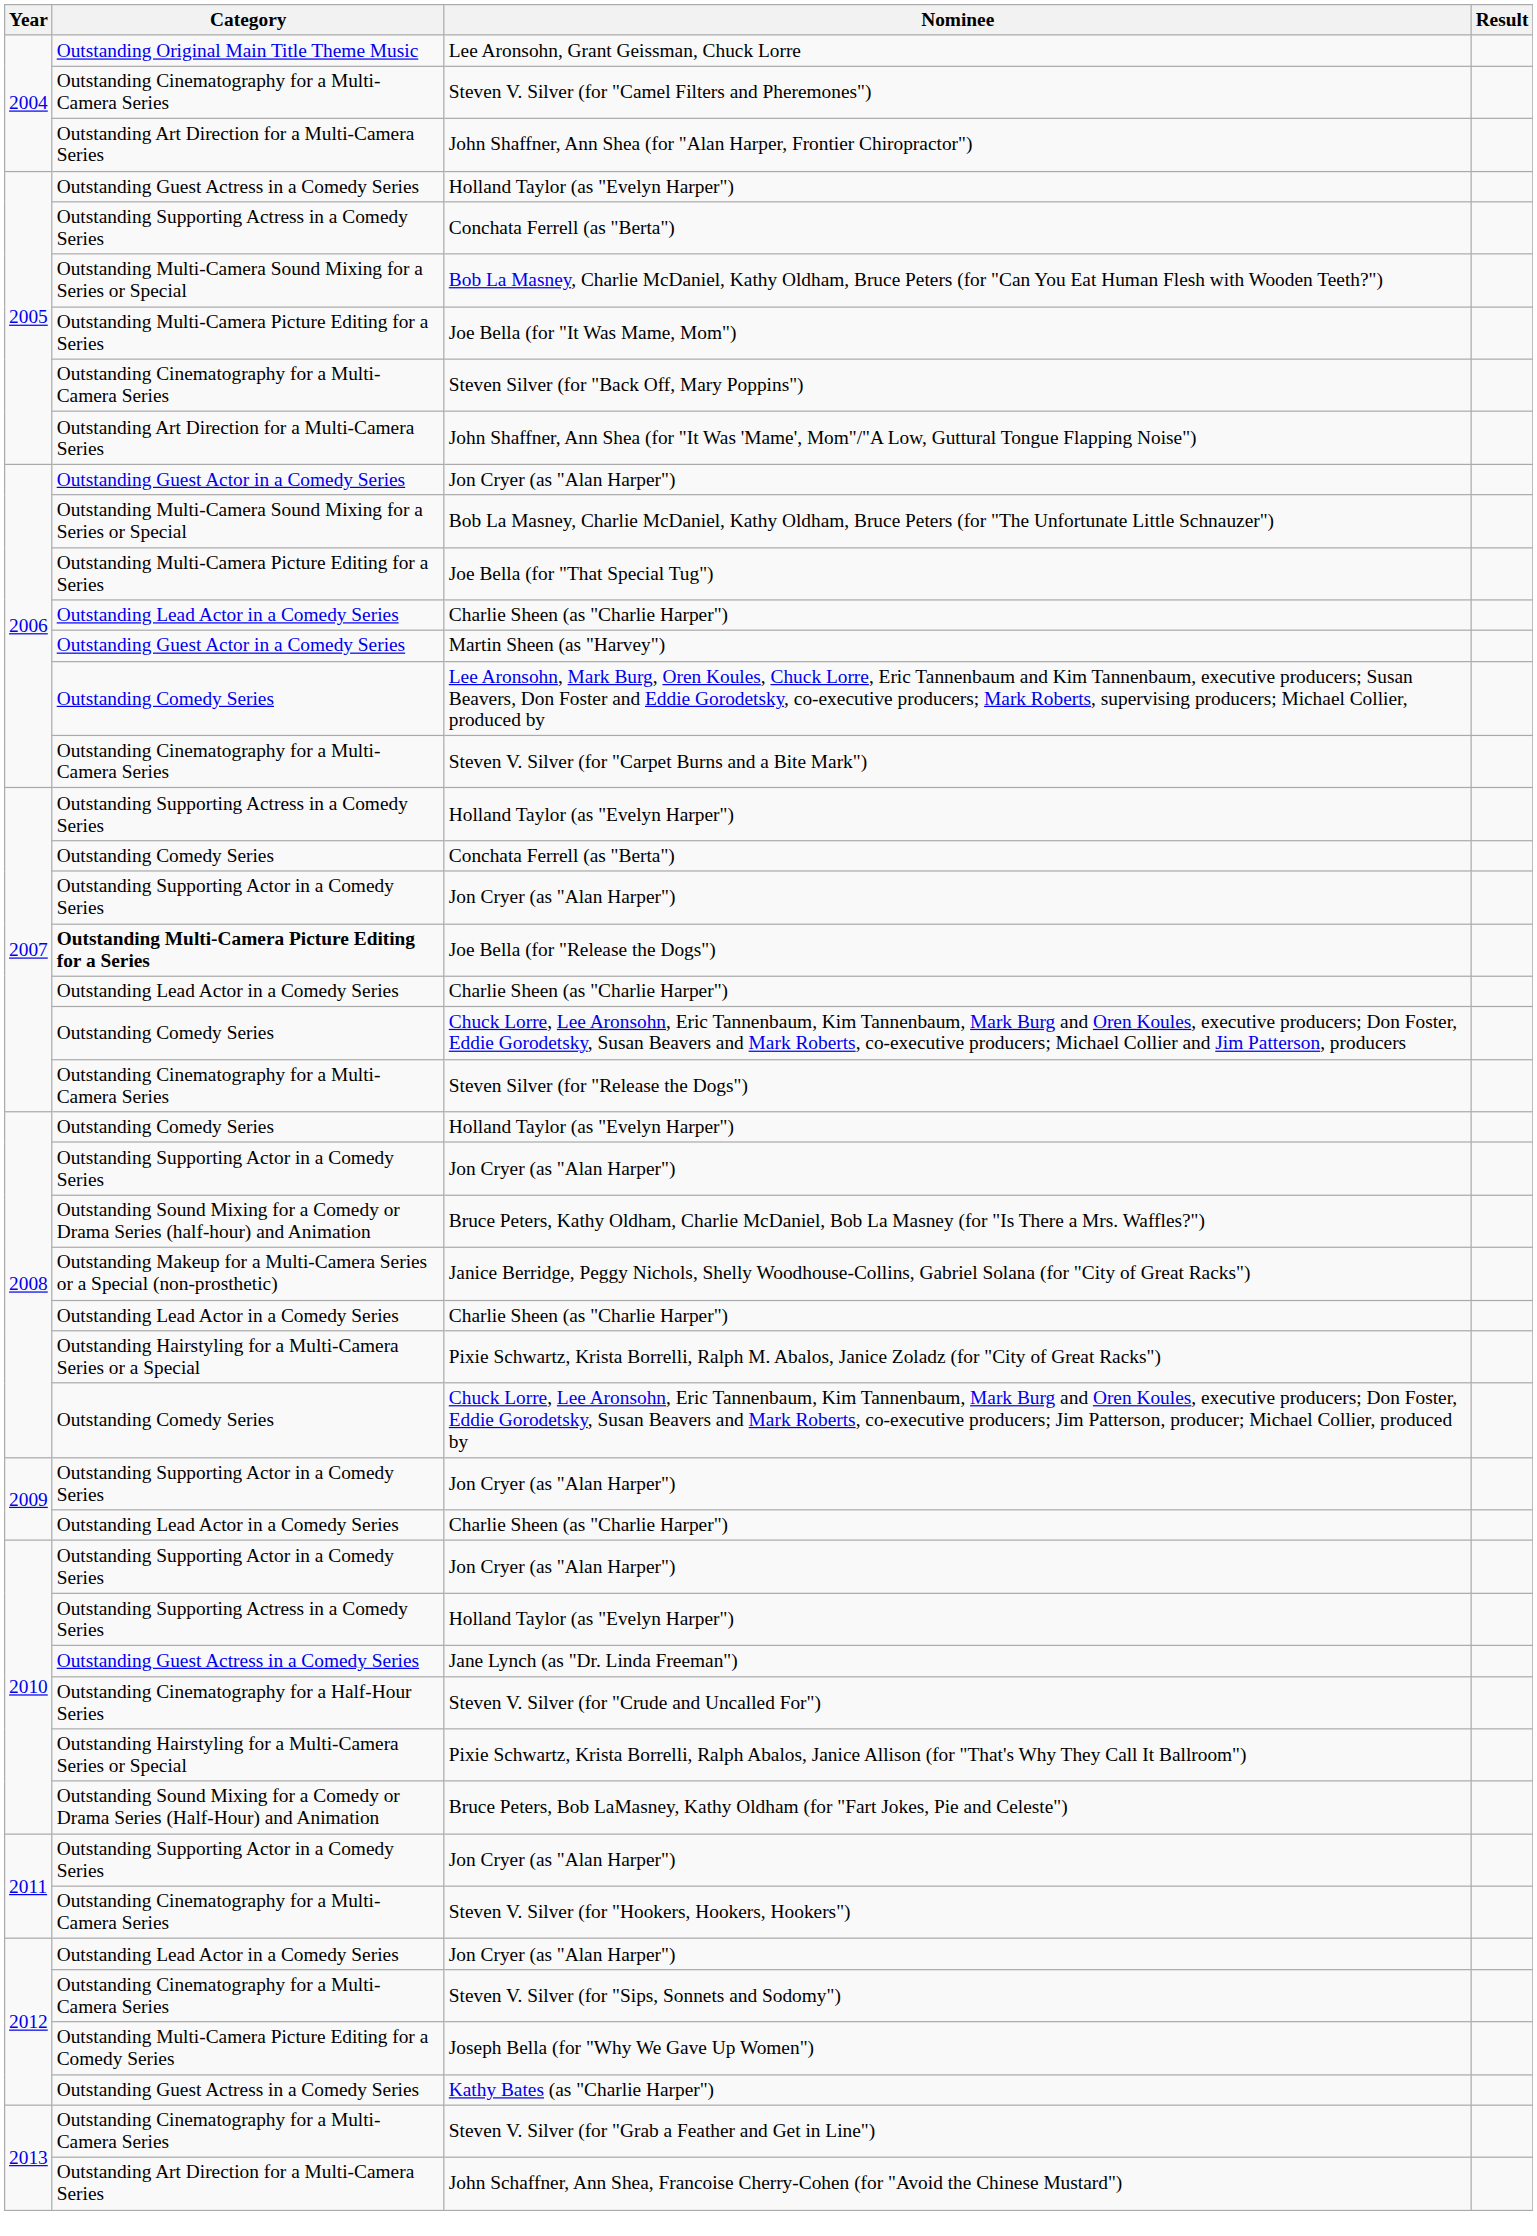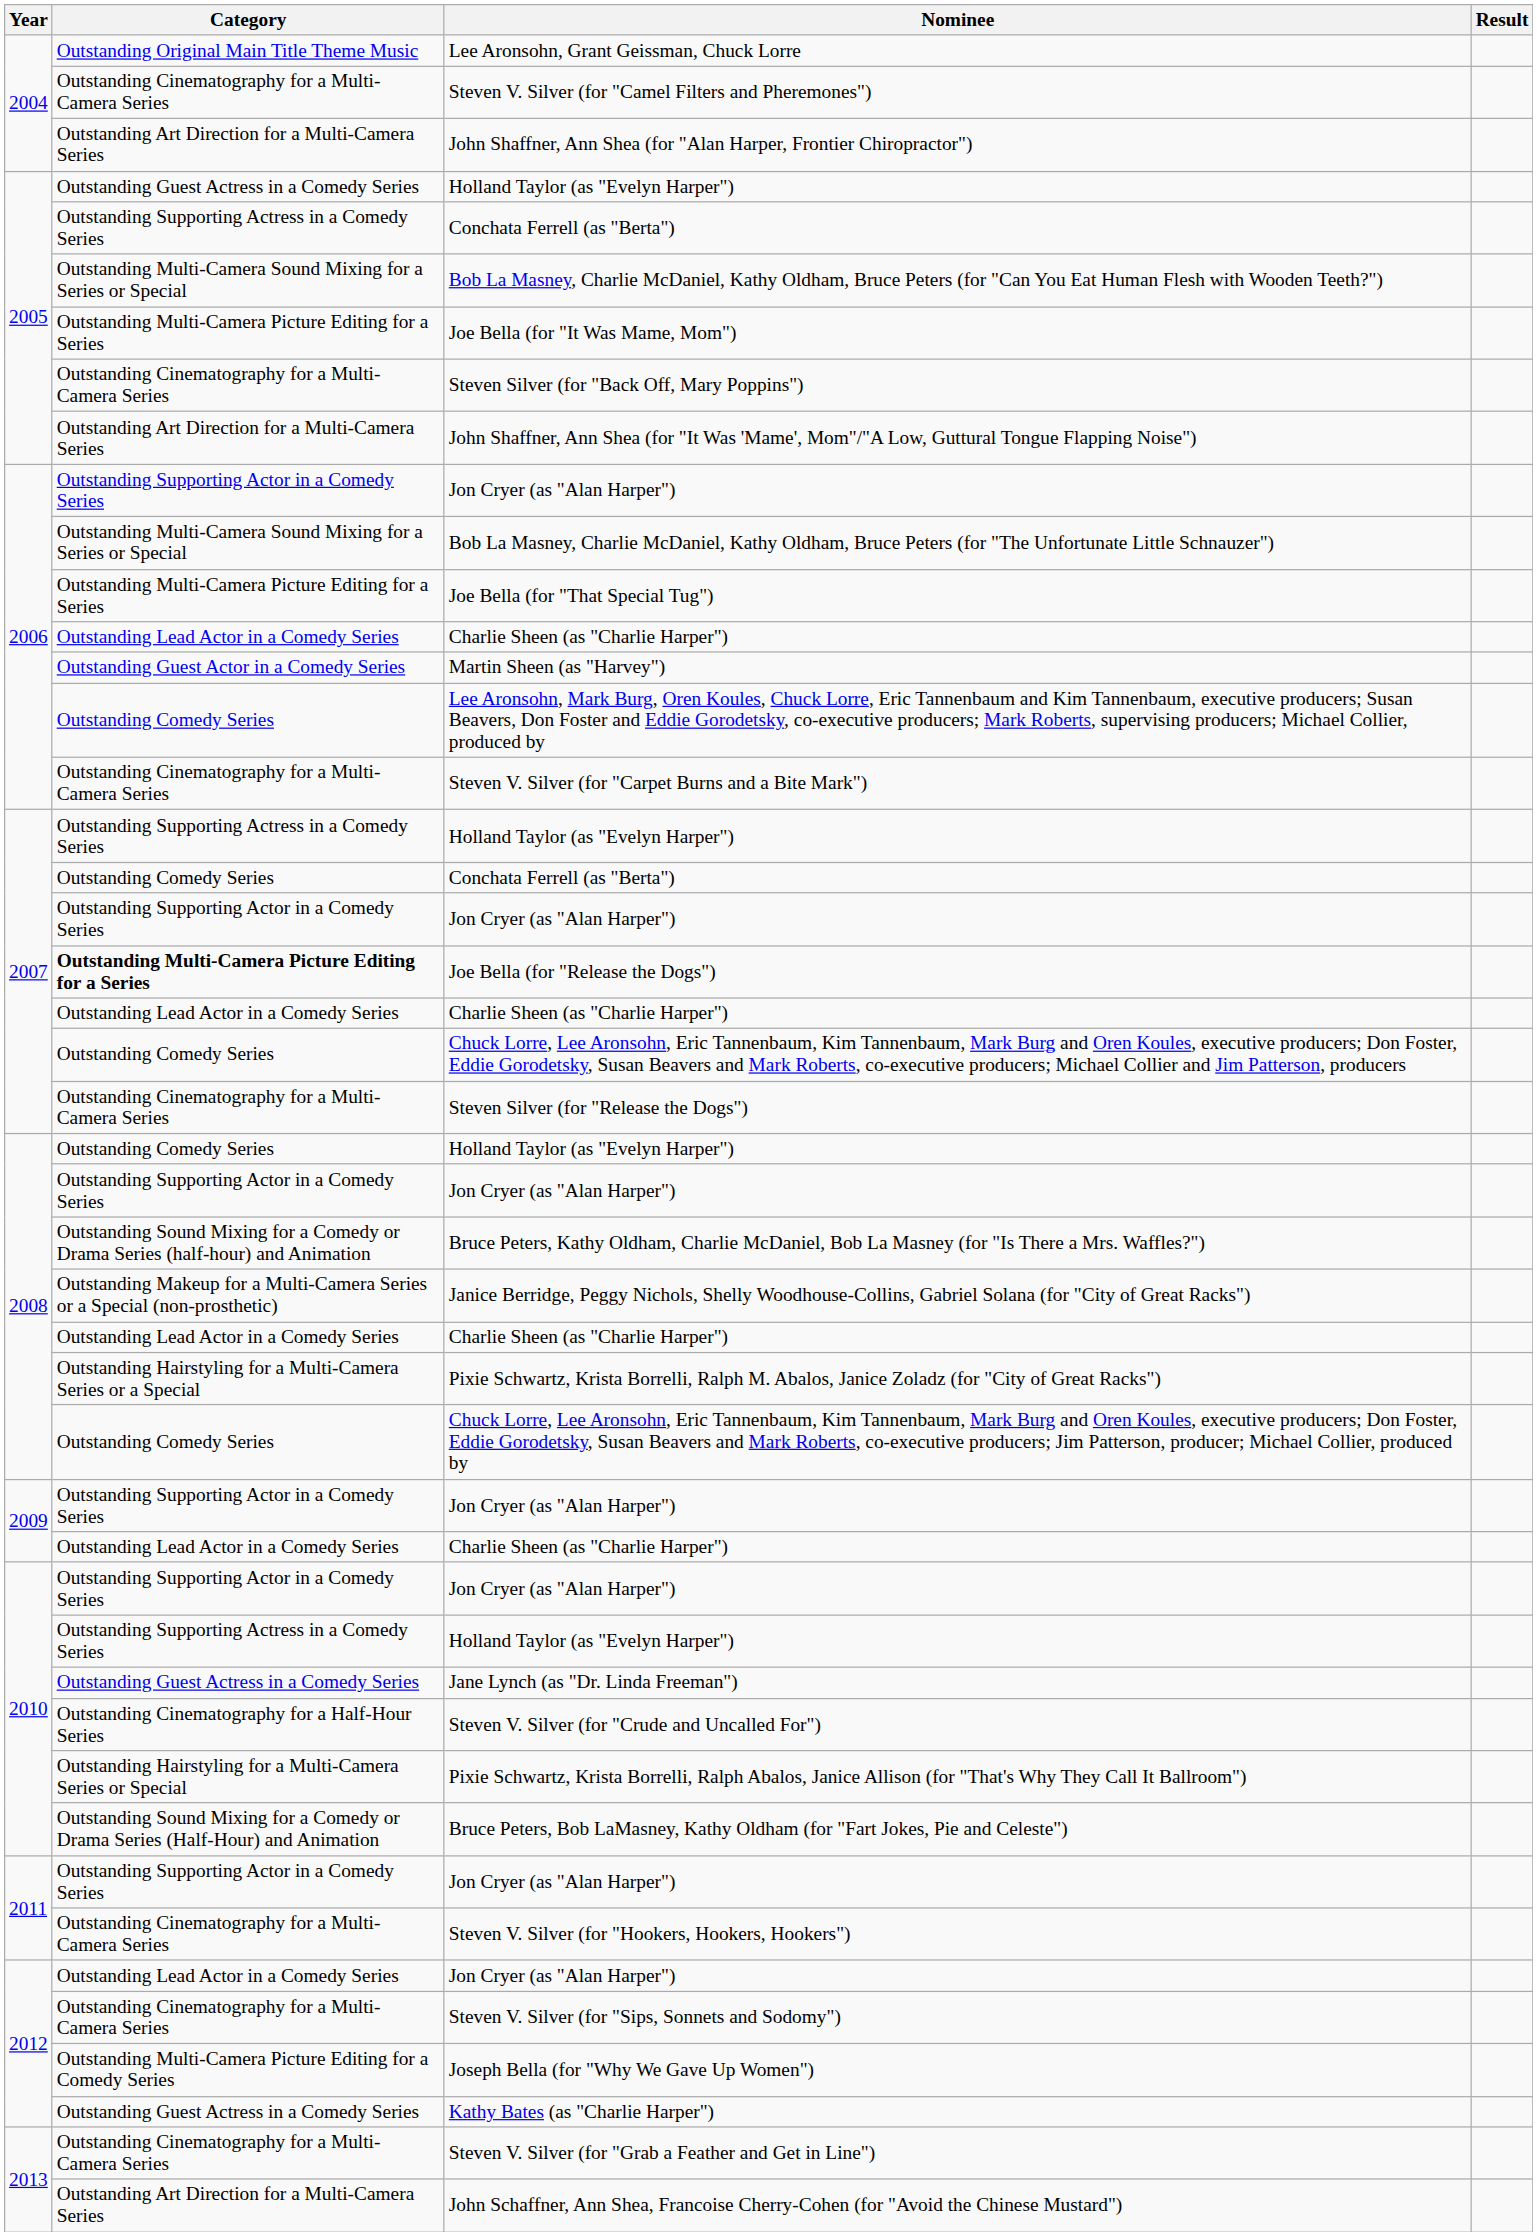2006 / Jon Cryer (as "Alan Harper") | Category: Outstanding Guest Actor in a Comedy Series -> Outstanding Supporting Actor in a Comedy Series
